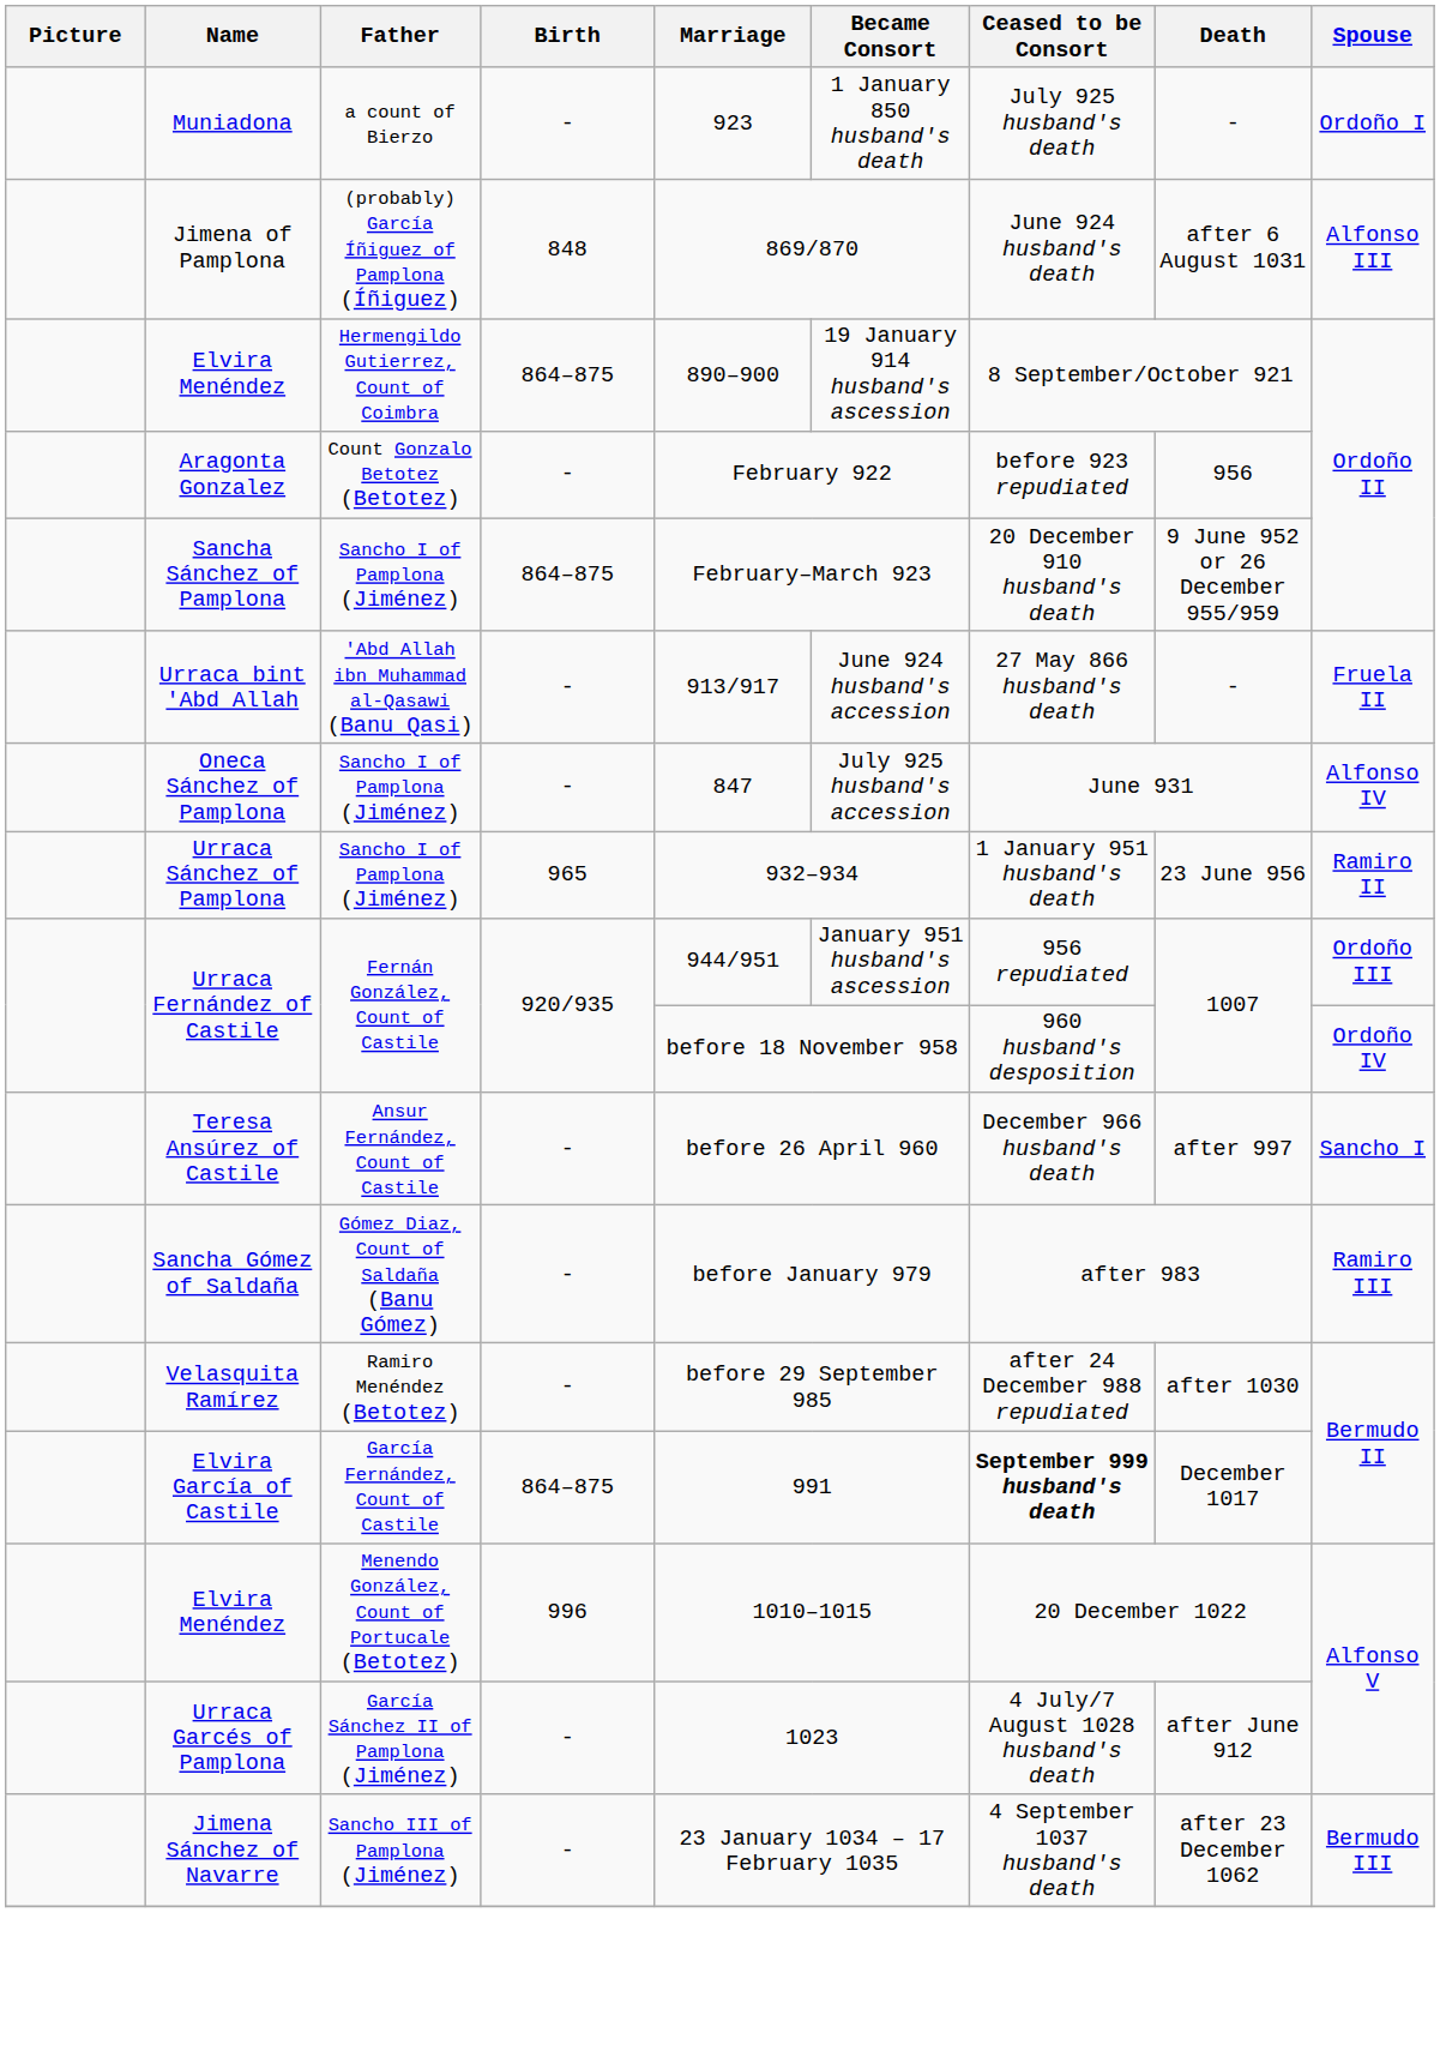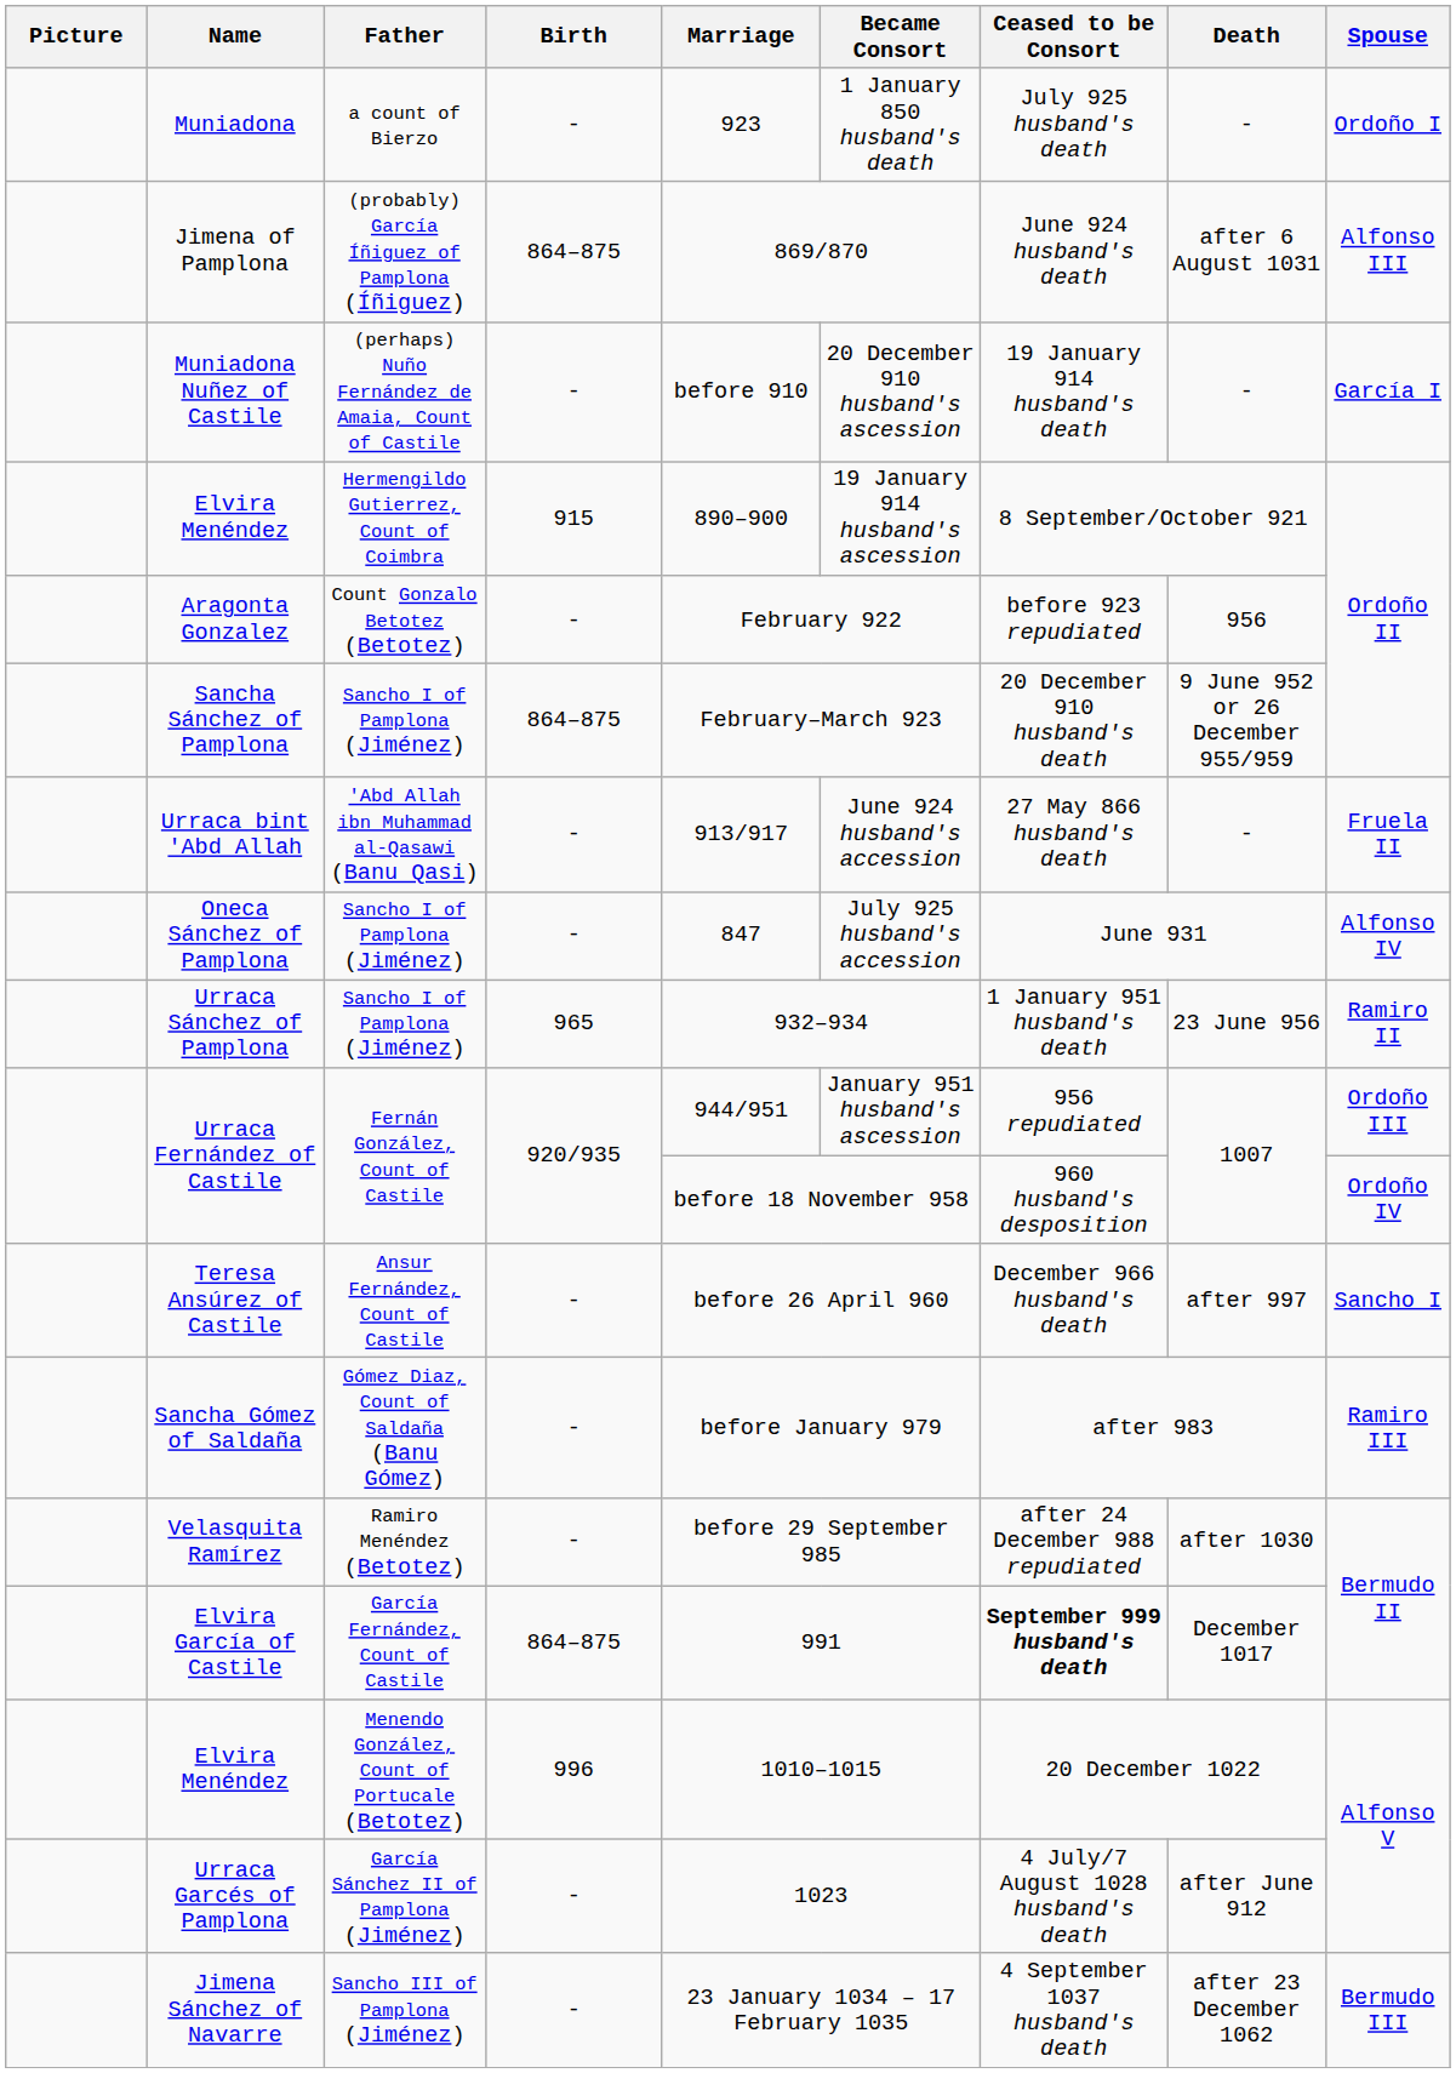Jimena of Pamplona | Birth: 848 -> 864–875
+ row: Muniadona Nuñez of Castile | (perhaps) Nuño Fernández de Amaia, Count of Castile | - | before 910 | 20 December 910 husband's ascession | 19 January 914 husband's death | - | García I
Elvira Menéndez / Hermengildo Gutierrez, Count of Coimbra | Birth: 864–875 -> 915
